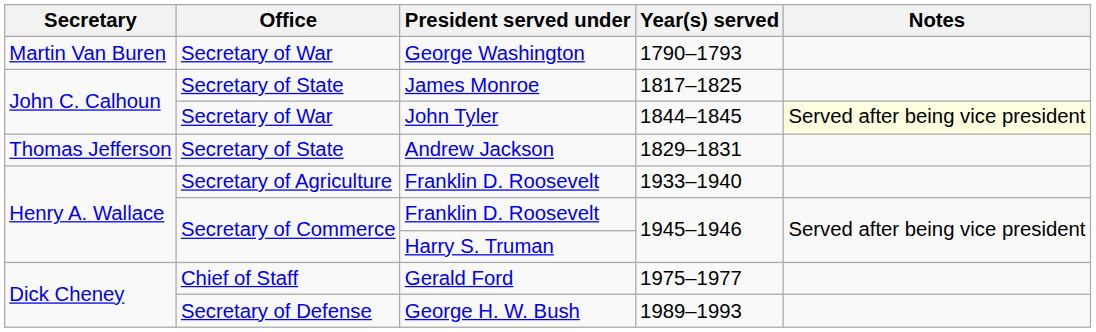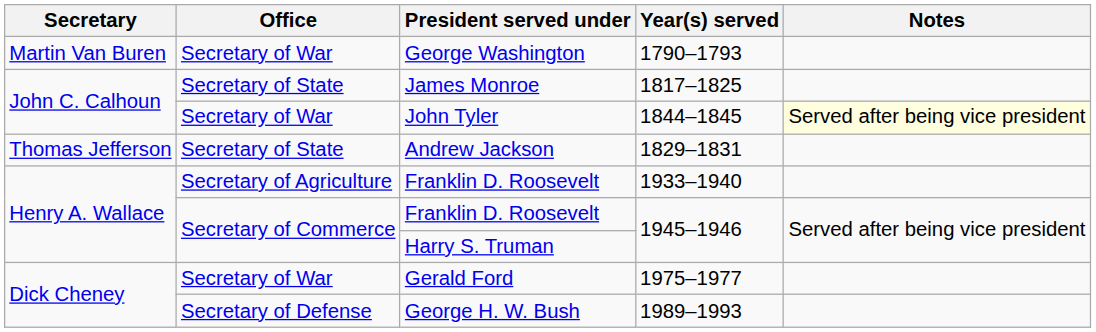Gerald Ford | Office: Chief of Staff -> Secretary of War
